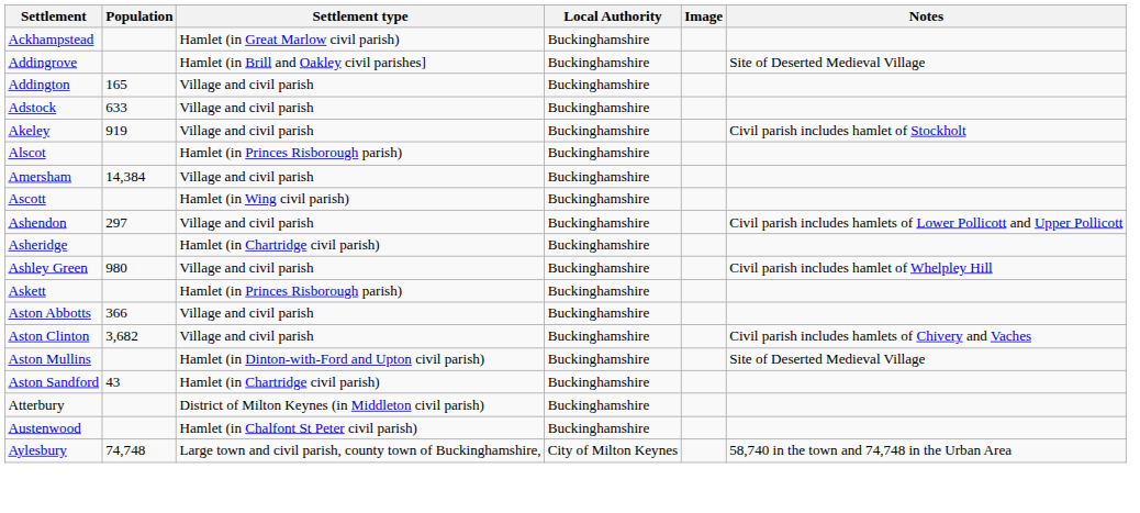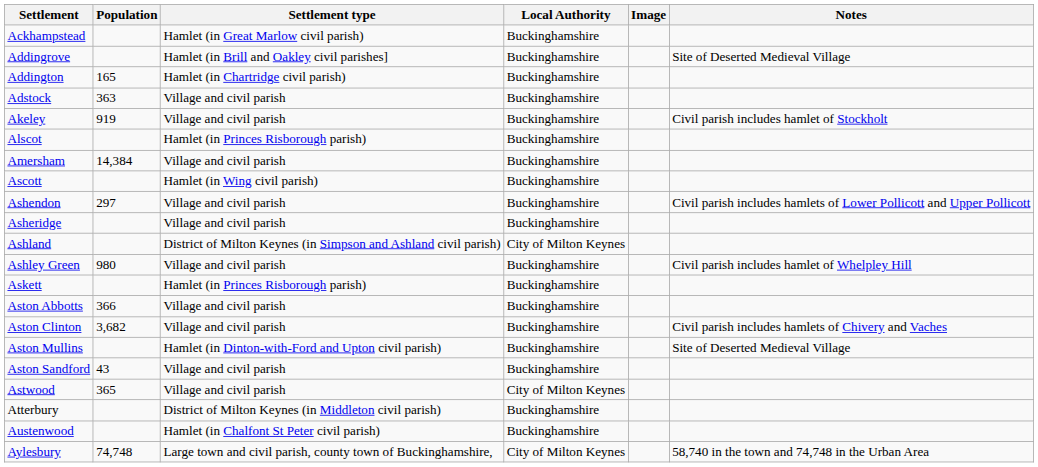Addington | Settlement type: Village and civil parish -> Hamlet (in Chartridge civil parish)
Adstock | Population: 633 -> 363
Asheridge | Settlement type: Hamlet (in Chartridge civil parish) -> Village and civil parish
+ row: Ashland | District of Milton Keynes (in Simpson and Ashland civil parish) | City of Milton Keynes
Aston Sandford | Settlement type: Hamlet (in Chartridge civil parish) -> Village and civil parish
+ row: Astwood | 365 | Village and civil parish | City of Milton Keynes
